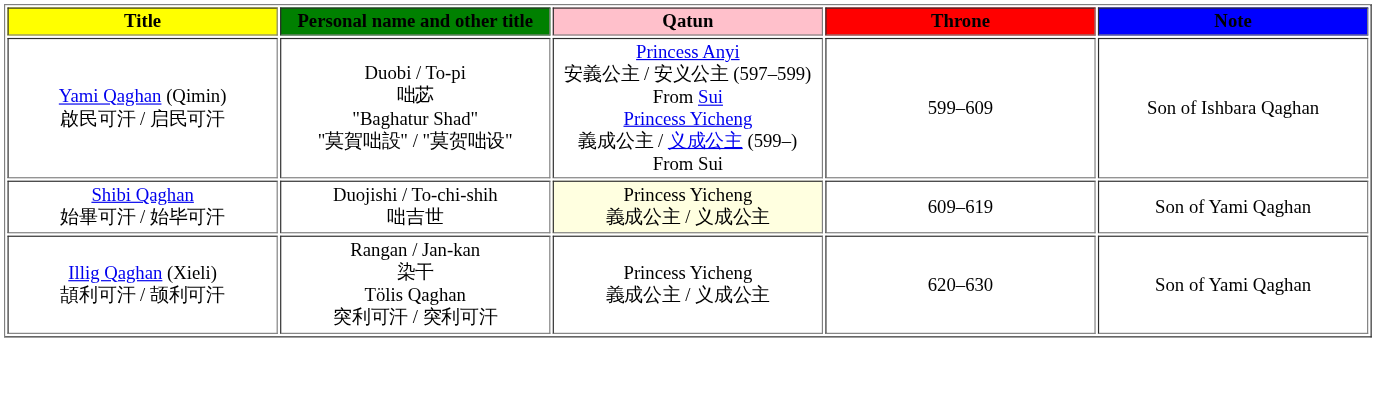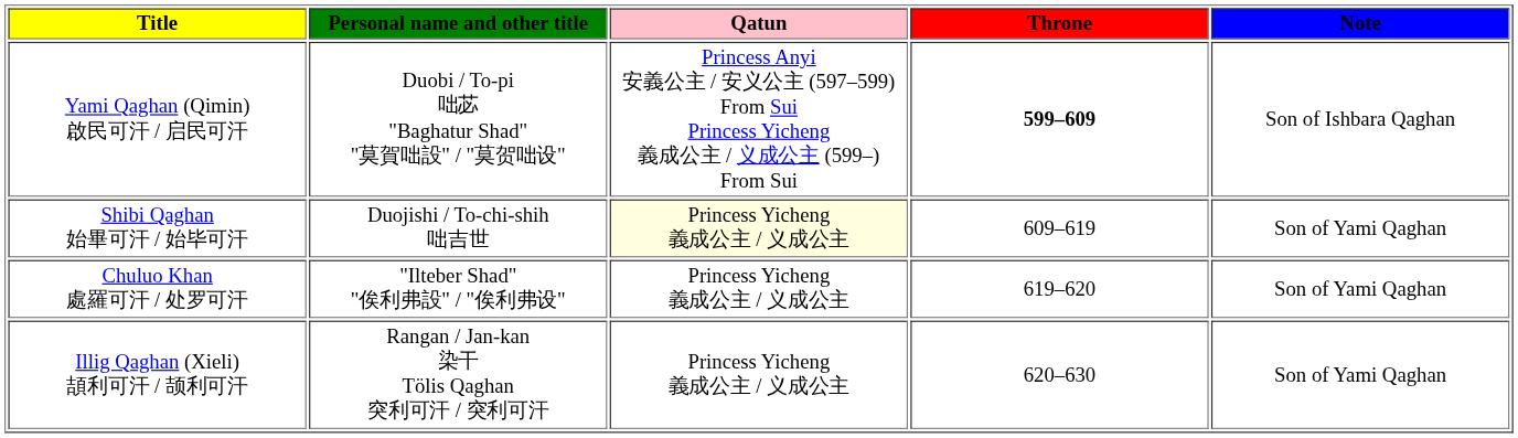Yami Qaghan (Qimin) 啟民可汗 / 启民可汗 | Throne: normal -> bold
+ row: Chuluo Khan 處羅可汗 / 处罗可汗 | "Ilteber Shad" "俟利弗設" / "俟利弗设" | Princess Yicheng 義成公主 / 义成公主 | 619–620 | Son of Yami Qaghan
